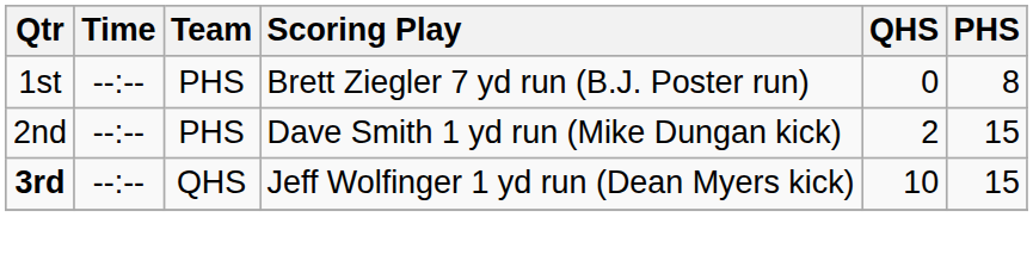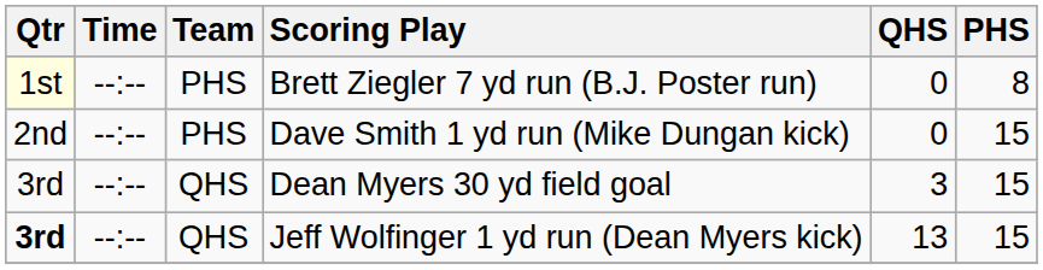Brett Ziegler 7 yd run (B.J. Poster run) | Qtr: no background -> lightyellow background
Dave Smith 1 yd run (Mike Dungan kick) | QHS: 2 -> 0
+ row: 3rd | --:-- | QHS | Dean Myers 30 yd field goal | 3 | 15
Jeff Wolfinger 1 yd run (Dean Myers kick) | QHS: 10 -> 13
